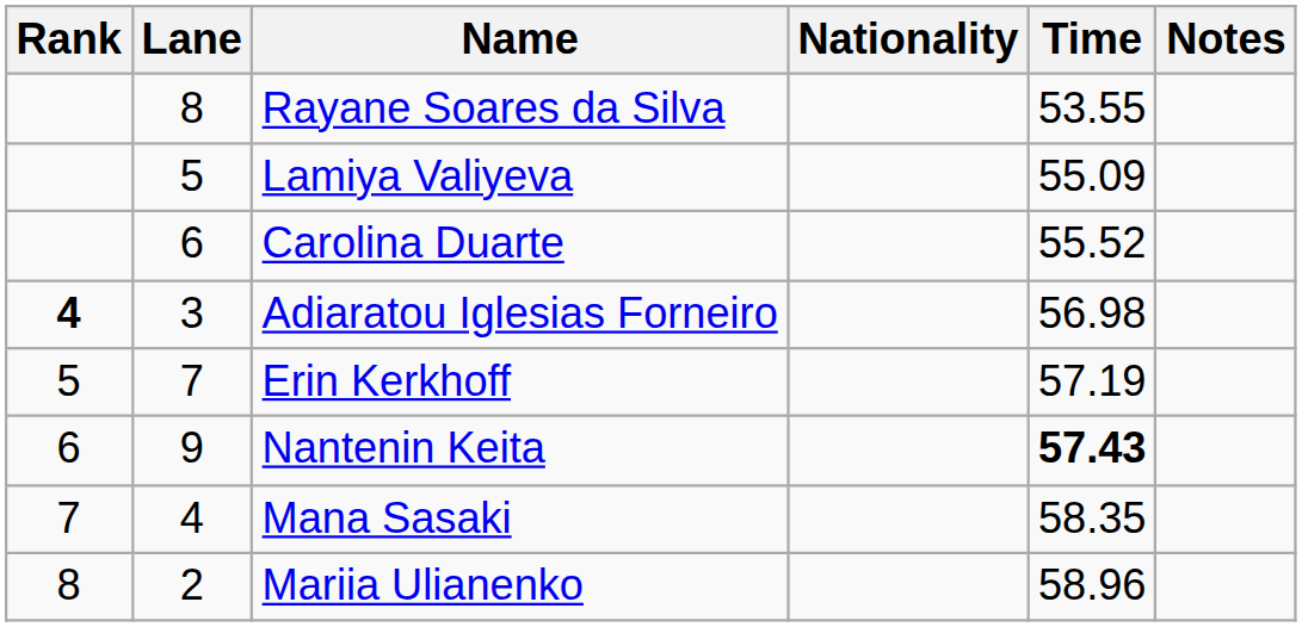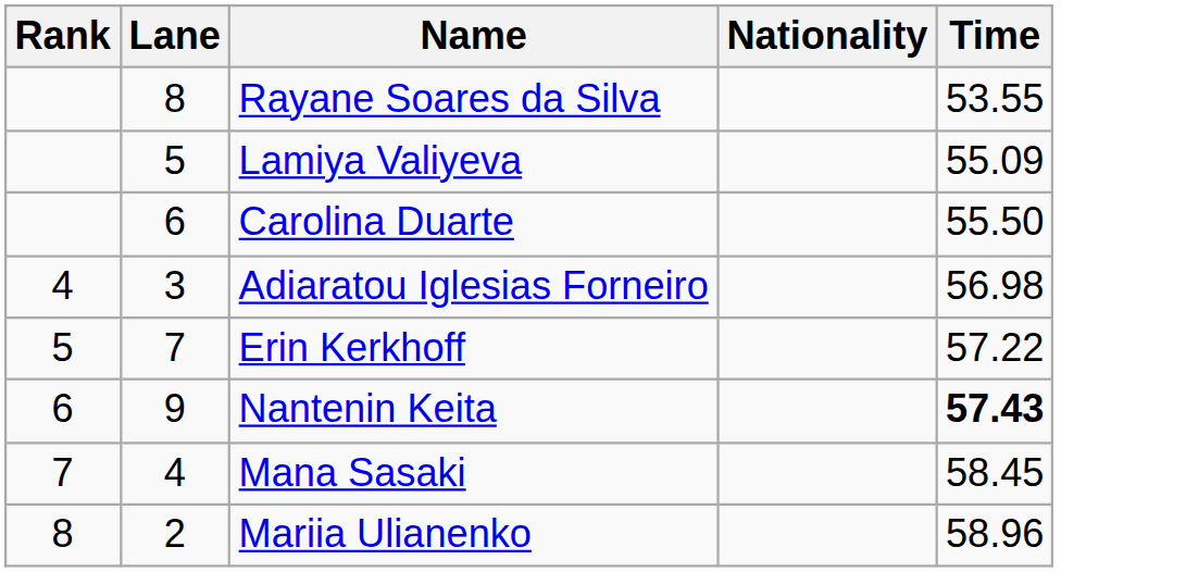- column: Notes
Carolina Duarte | Time: 55.52 -> 55.50
Adiaratou Iglesias Forneiro | Rank: bold -> normal
Erin Kerkhoff | Time: 57.19 -> 57.22
Mana Sasaki | Time: 58.35 -> 58.45
